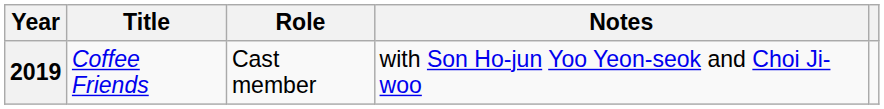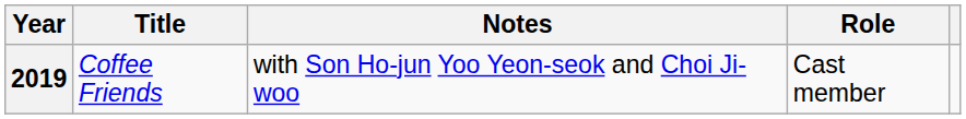columns swapped: Role <-> Notes
